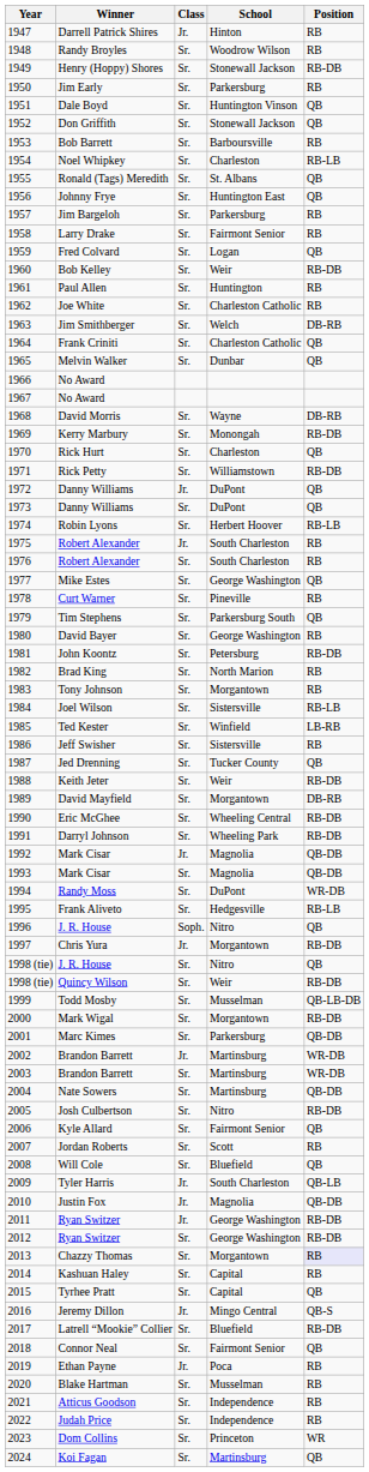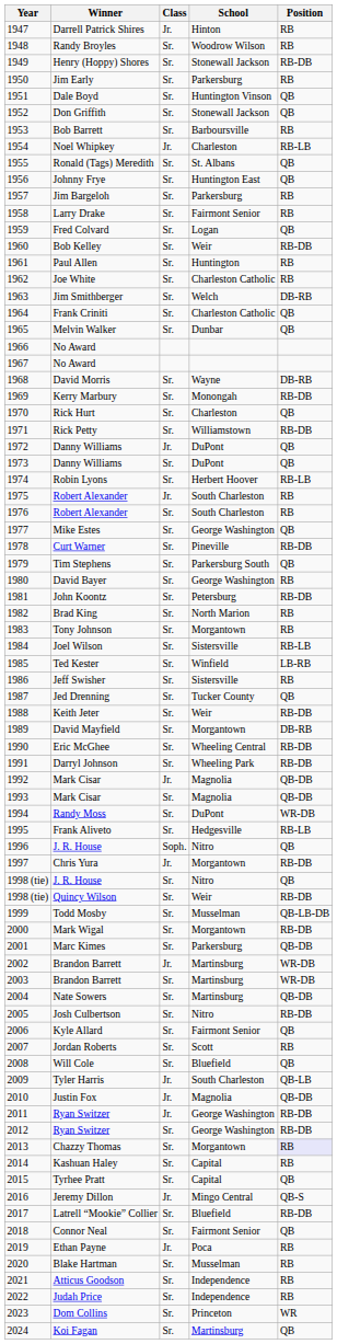Noel Whipkey | Class: Sr. -> Jr.
Curt Warner | Position: RB -> RB-DB
